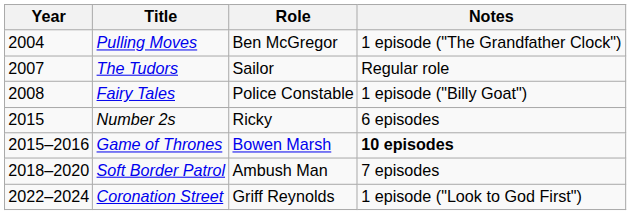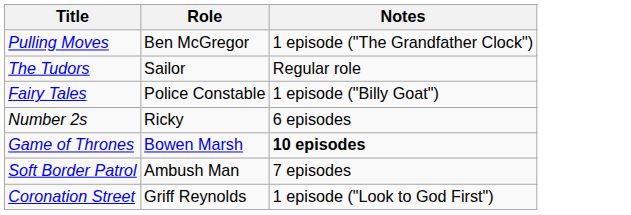- column: Year | 2004 | 2007 | 2008 | 2015 | 2015–2016 | 2018–2020 | 2022–2024
